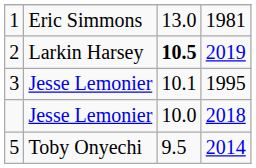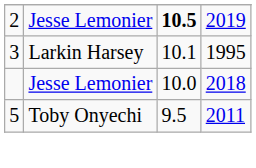- row: 1 | Eric Simmons | 13.0 | 1981
2 | column 2: Larkin Harsey -> Jesse Lemonier
3 | column 2: Jesse Lemonier -> Larkin Harsey
5 | column 4: 2014 -> 2011
